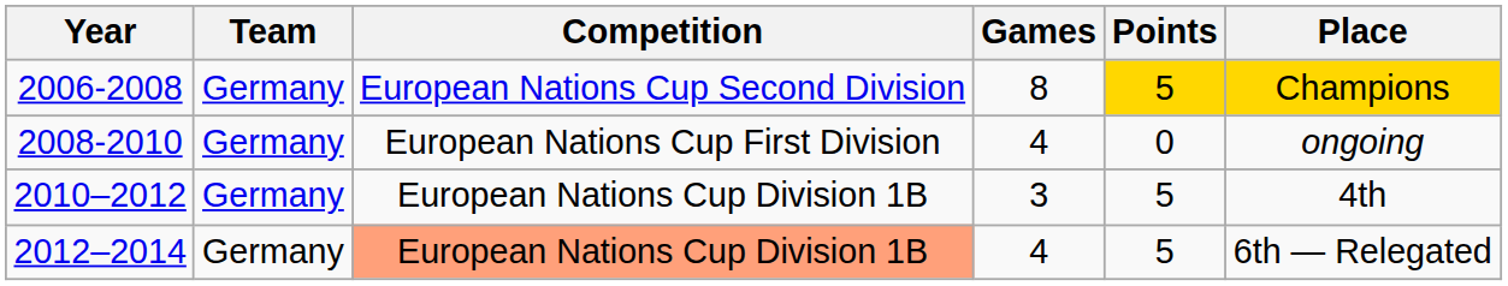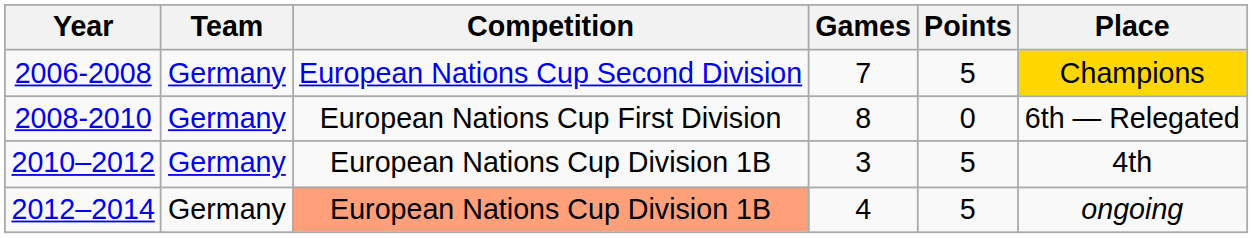2006-2008 | Games: 8 -> 7
2006-2008 | Points: gold background -> no background
2008-2010 | Games: 4 -> 8
2008-2010 | Place: ongoing -> 6th — Relegated
2012–2014 | Place: 6th — Relegated -> ongoing
